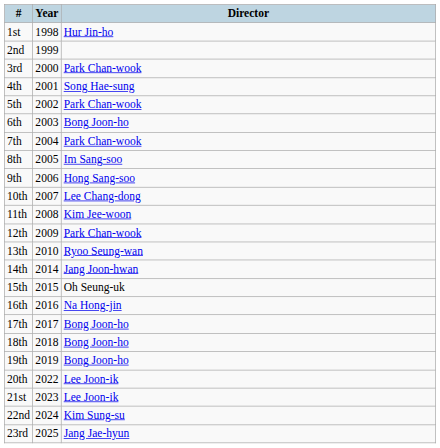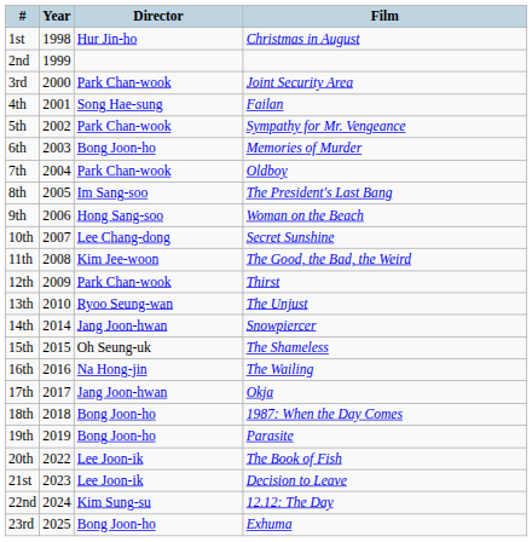+ column: Film | Christmas in August | Joint Security Area | Failan | Sympathy for Mr. Vengeance | Memories of Murder | Oldboy | The President's Last Bang | Woman on the Beach | Secret Sunshine | The Good, the Bad, the Weird | Thirst | The Unjust | Snowpiercer | The Shameless | The Wailing | Okja | 1987: When the Day Comes | Parasite | The Book of Fish | Decision to Leave | 12.12: The Day | Exhuma
17th | Director: Bong Joon-ho -> Jang Joon-hwan
23rd | Director: Jang Jae-hyun -> Bong Joon-ho
